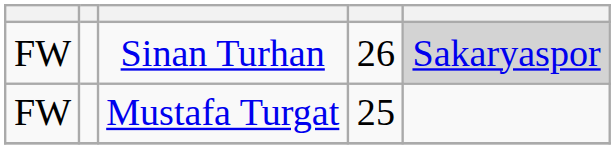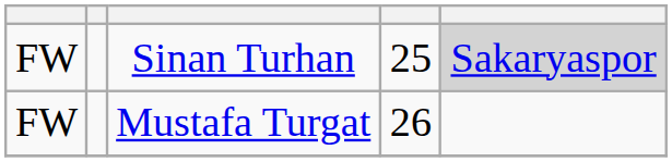Sinan Turhan | column 4: 26 -> 25
Mustafa Turgat | column 4: 25 -> 26
